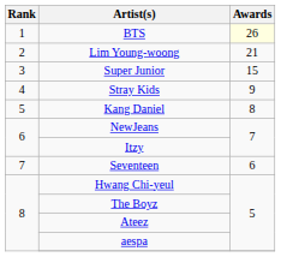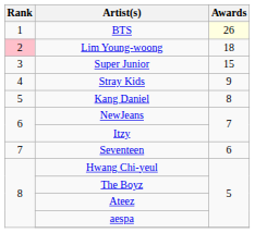Lim Young-woong | Rank: no background -> pink background
Lim Young-woong | Awards: 21 -> 18
